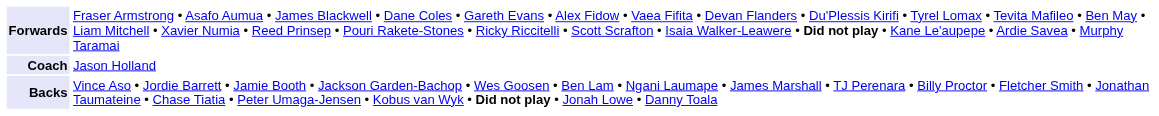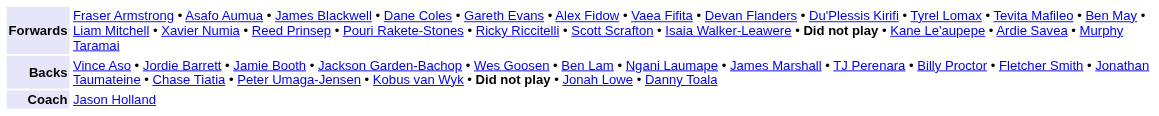rows swapped: Backs <-> Coach
